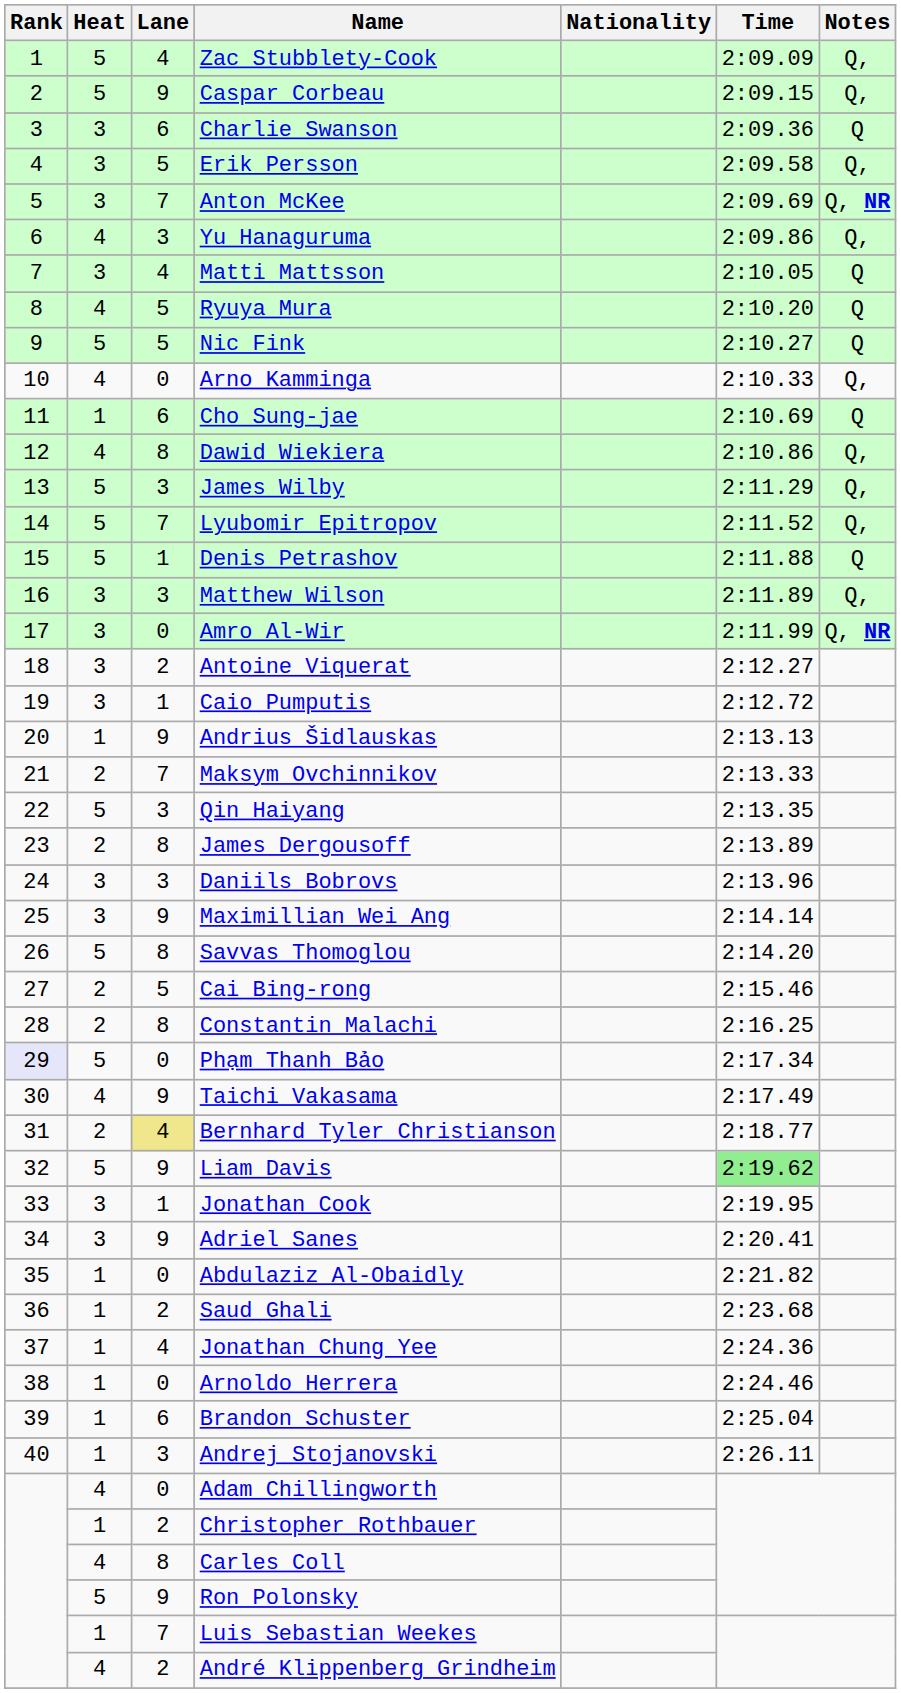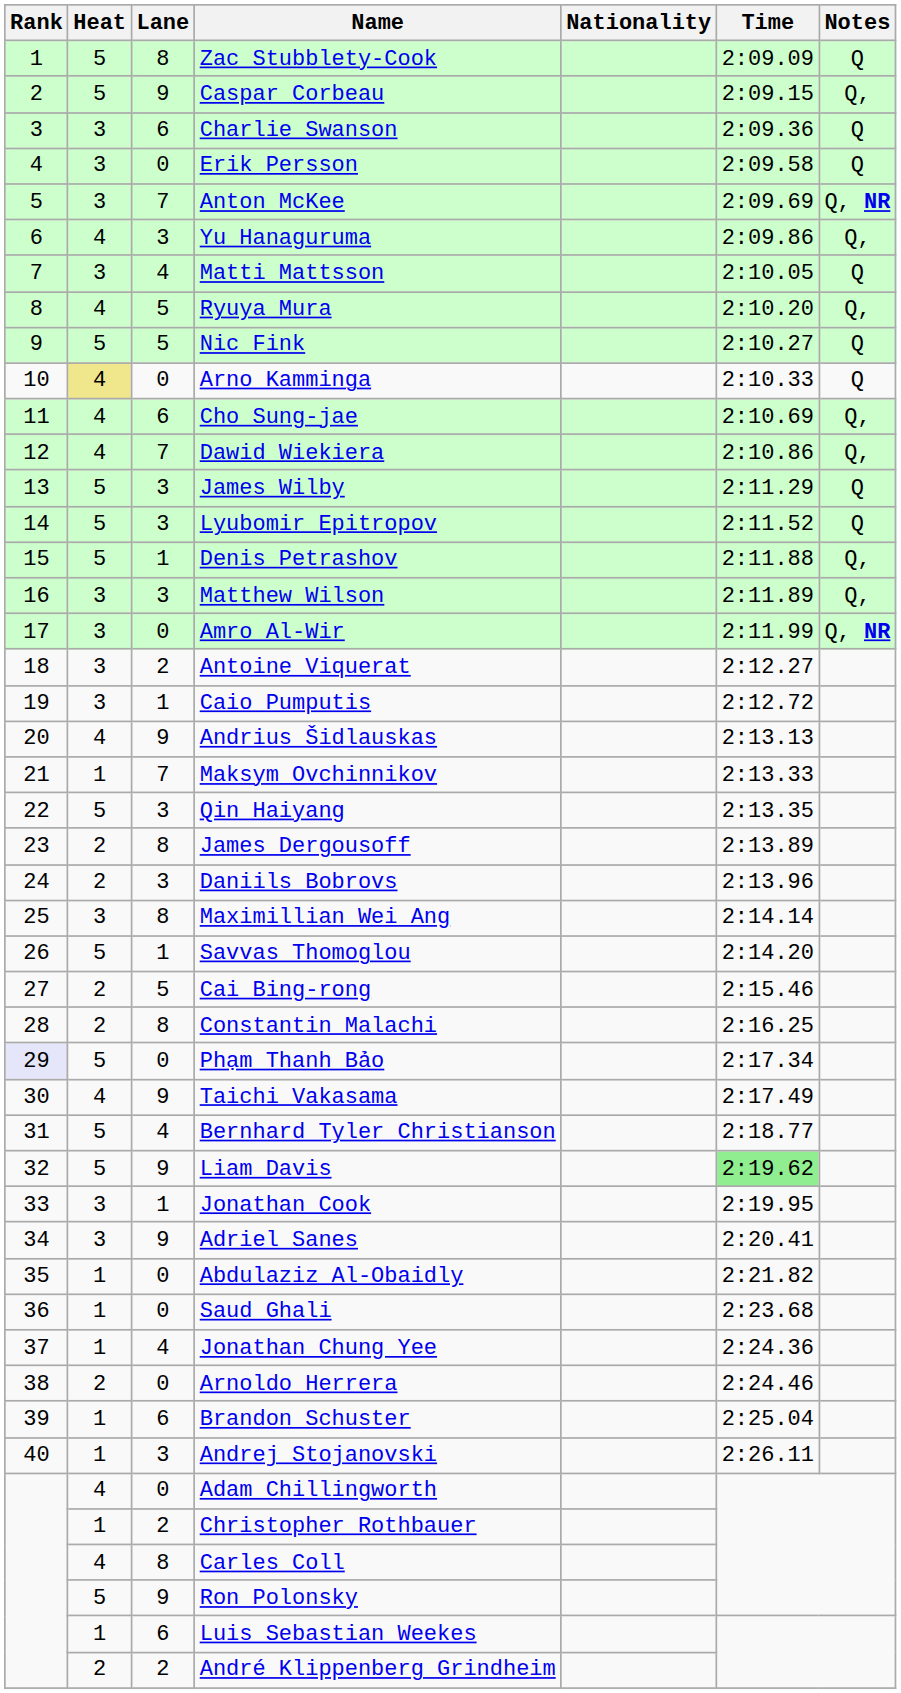Zac Stubblety-Cook | Lane: 4 -> 8
Zac Stubblety-Cook | Notes: Q, -> Q
Erik Persson | Lane: 5 -> 0
Erik Persson | Notes: Q, -> Q
Ryuya Mura | Notes: Q -> Q,
Arno Kamminga | Heat: no background -> khaki background
Arno Kamminga | Notes: Q, -> Q
Cho Sung-jae | Heat: 1 -> 4
Cho Sung-jae | Notes: Q -> Q,
Dawid Wiekiera | Lane: 8 -> 7
James Wilby | Notes: Q, -> Q
Lyubomir Epitropov | Lane: 7 -> 3
Lyubomir Epitropov | Notes: Q, -> Q
Denis Petrashov | Notes: Q -> Q,
Andrius Šidlauskas | Heat: 1 -> 4
Maksym Ovchinnikov | Heat: 2 -> 1
Daniils Bobrovs | Heat: 3 -> 2
Maximillian Wei Ang | Lane: 9 -> 8
Savvas Thomoglou | Lane: 8 -> 1
Bernhard Tyler Christianson | Heat: 2 -> 5
Bernhard Tyler Christianson | Lane: khaki background -> no background
Saud Ghali | Lane: 2 -> 0
Arnoldo Herrera | Heat: 1 -> 2
Luis Sebastian Weekes | Lane: 7 -> 6
André Klippenberg Grindheim | Heat: 4 -> 2
